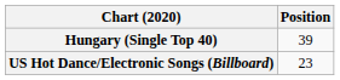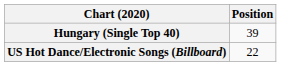US Hot Dance/Electronic Songs (Billboard) | Position: 23 -> 22
